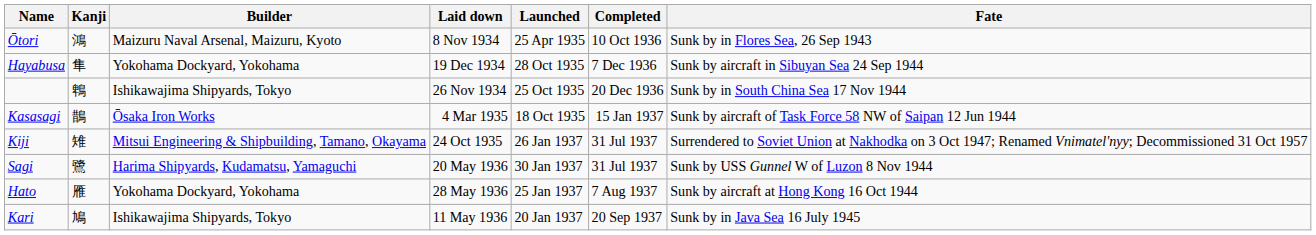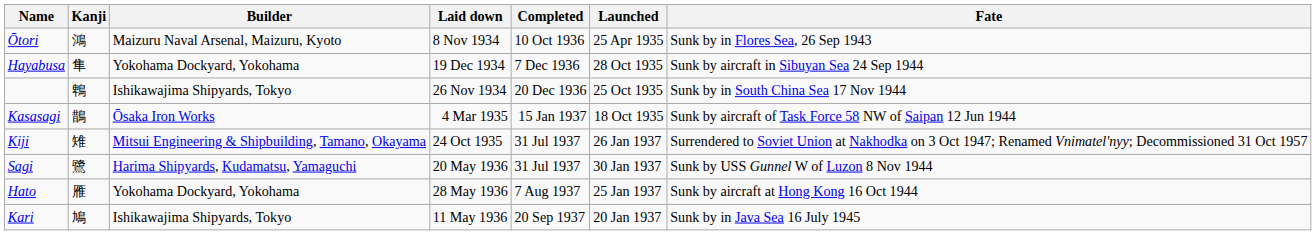columns swapped: Launched <-> Completed
